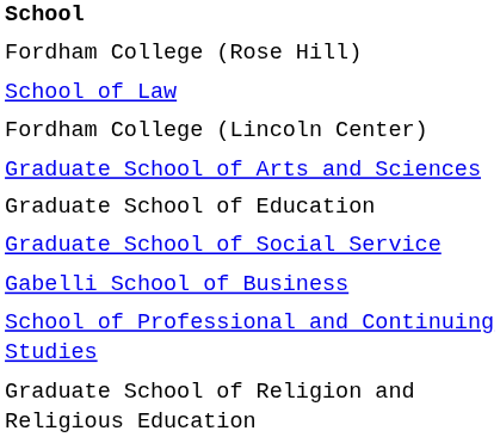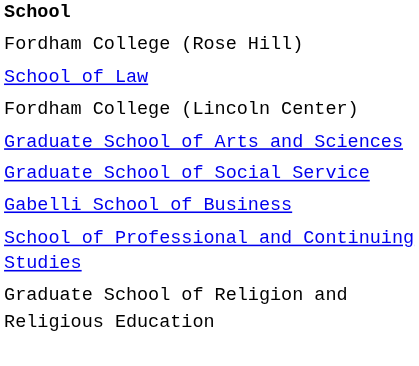- row: Graduate School of Education
